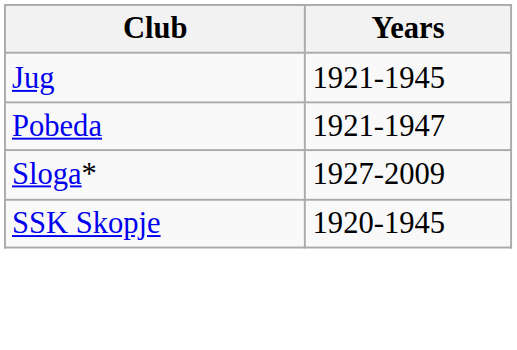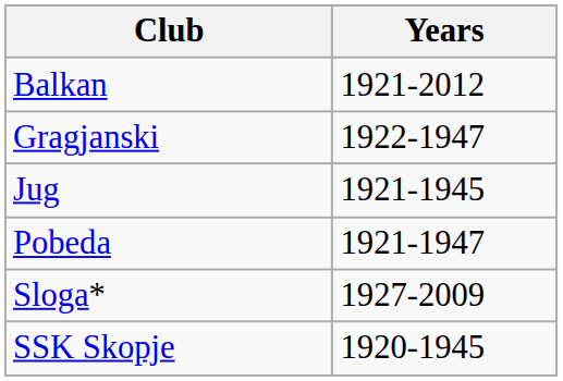+ row: Balkan | 1921-2012
+ row: Gragjanski | 1922-1947
